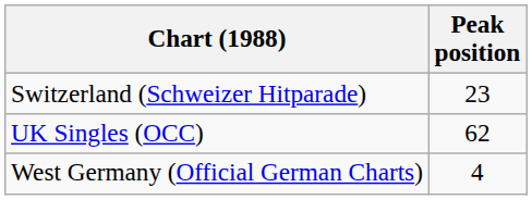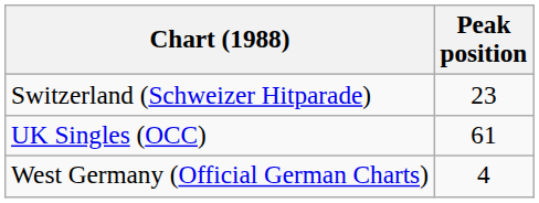UK Singles (OCC) | Peak position: 62 -> 61
